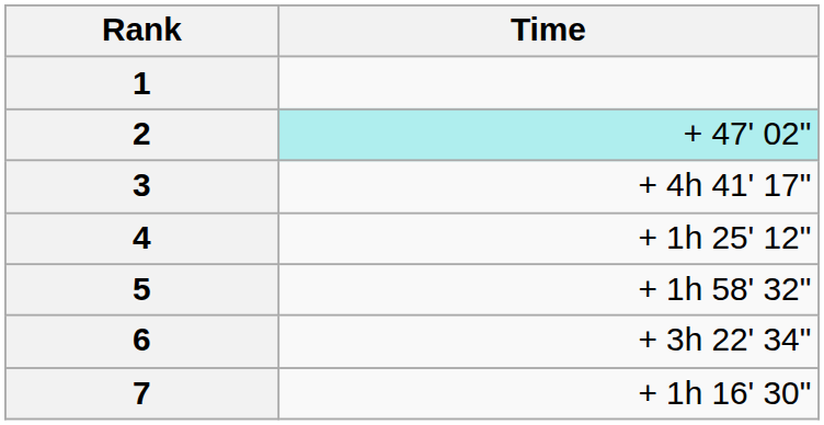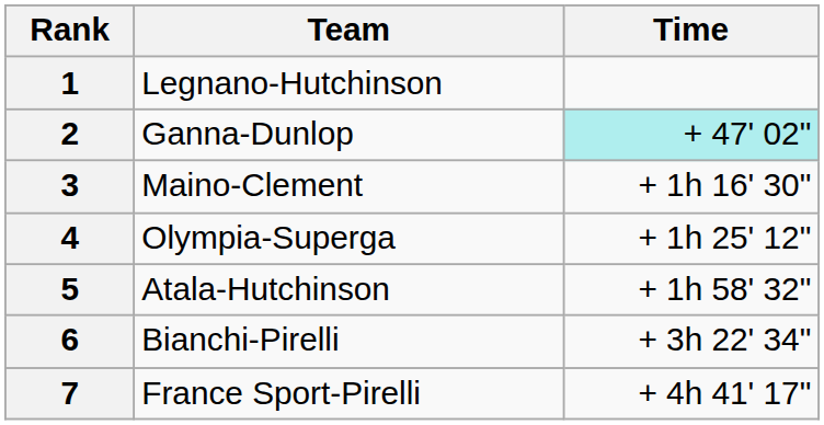+ column: Team | Legnano-Hutchinson | Ganna-Dunlop | Maino-Clement | Olympia-Superga | Atala-Hutchinson | Bianchi-Pirelli | France Sport-Pirelli
3 | Time: + 4h 41' 17" -> + 1h 16' 30"
7 | Time: + 1h 16' 30" -> + 4h 41' 17"
